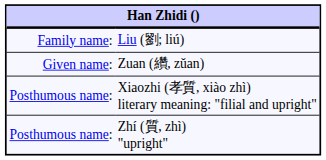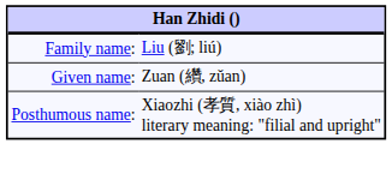- row: Posthumous name: | Zhí (質, zhì) "upright"
